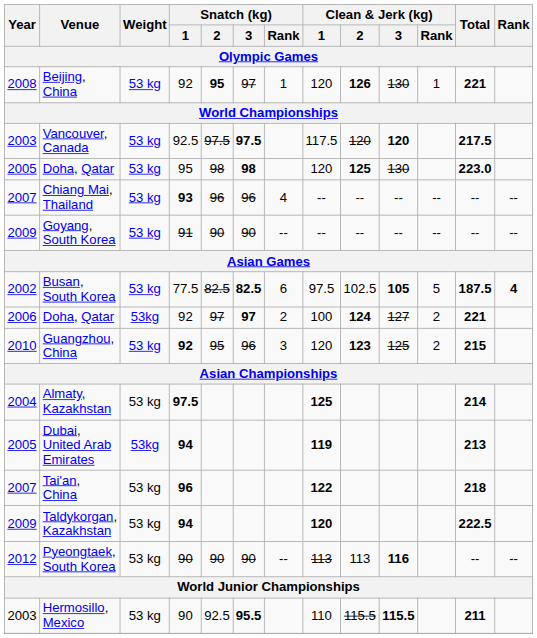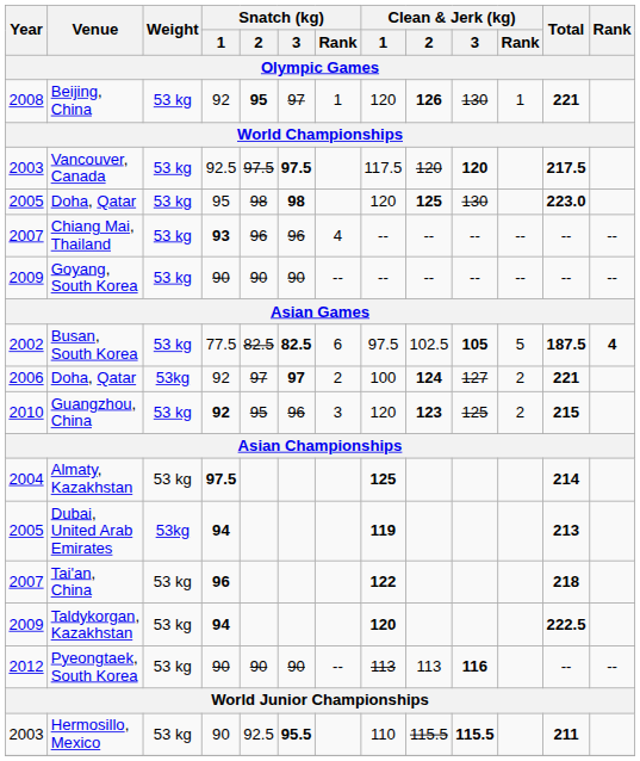Goyang, South Korea | Snatch (kg) / 1: 91 -> 90
